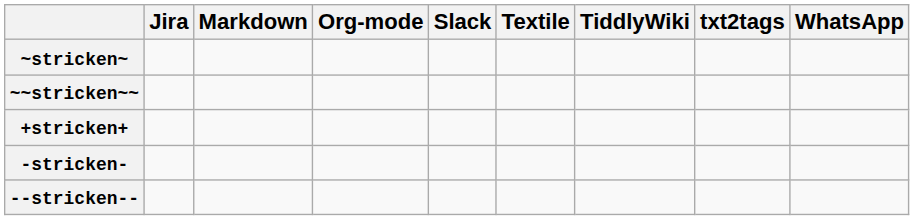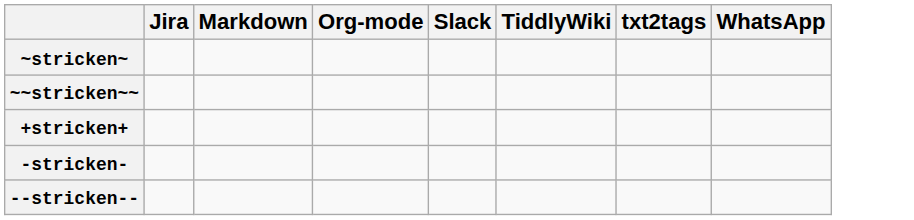- column: Textile
